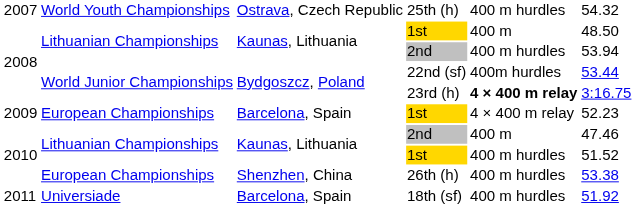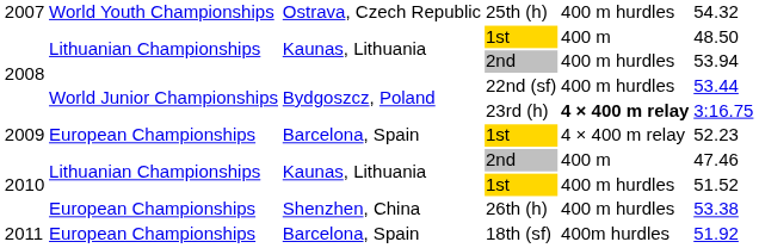22nd (sf) | column 5: 400m hurdles -> 400 m hurdles
18th (sf) | column 2: Universiade -> European Championships
18th (sf) | column 5: 400 m hurdles -> 400m hurdles
